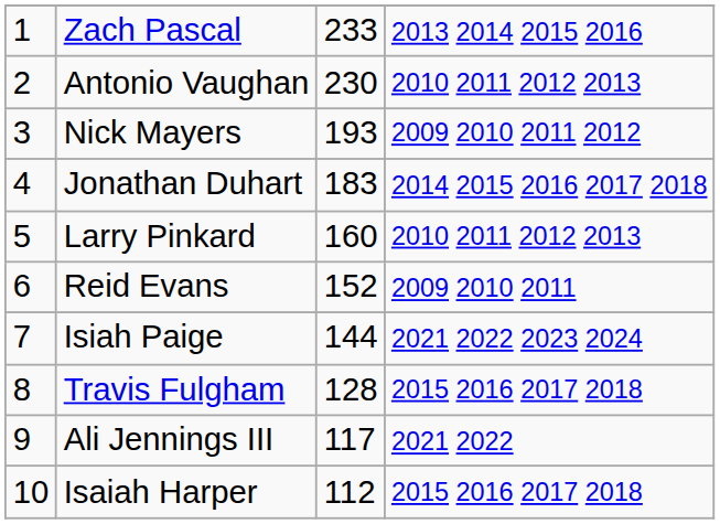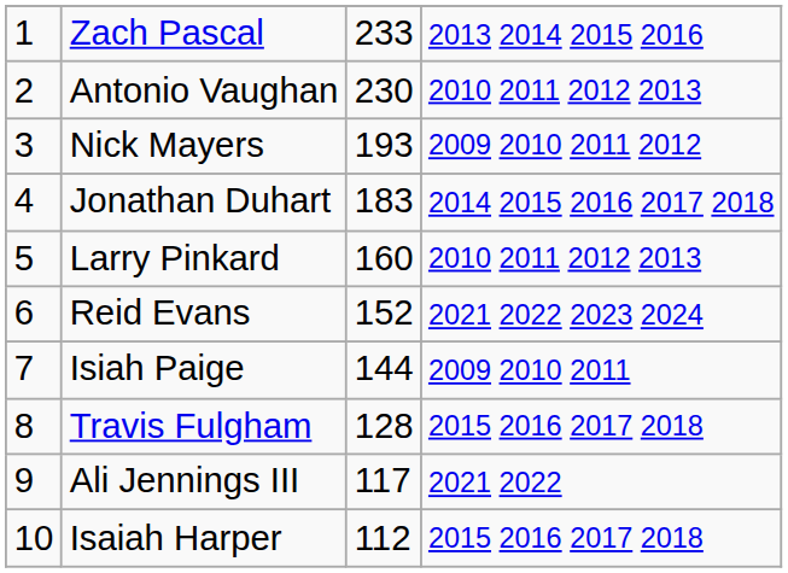Reid Evans | column 4: 2009 2010 2011 -> 2021 2022 2023 2024
Isiah Paige | column 4: 2021 2022 2023 2024 -> 2009 2010 2011
